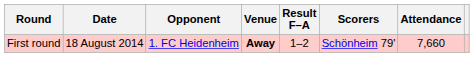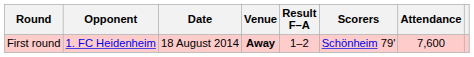columns swapped: Date <-> Opponent
First round | Attendance: 7,660 -> 7,600
